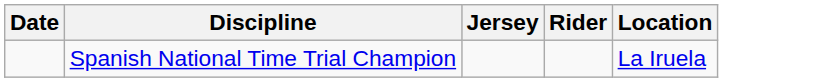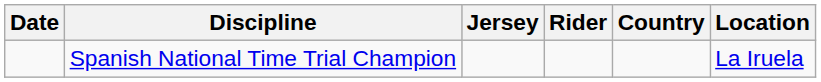+ column: Country
